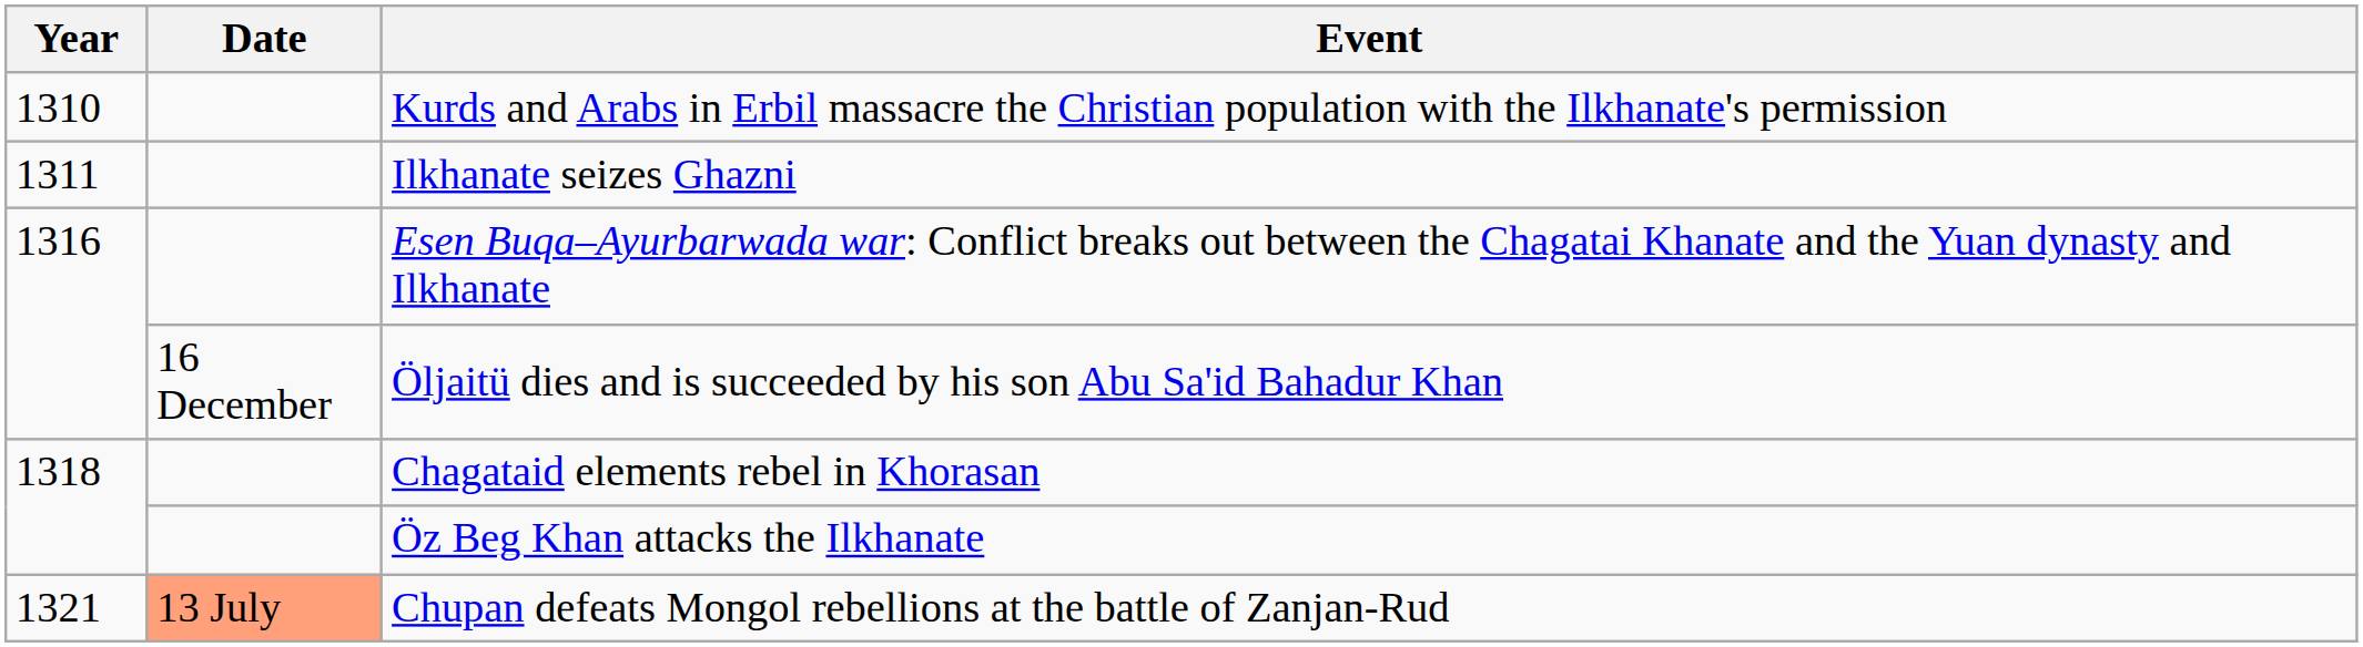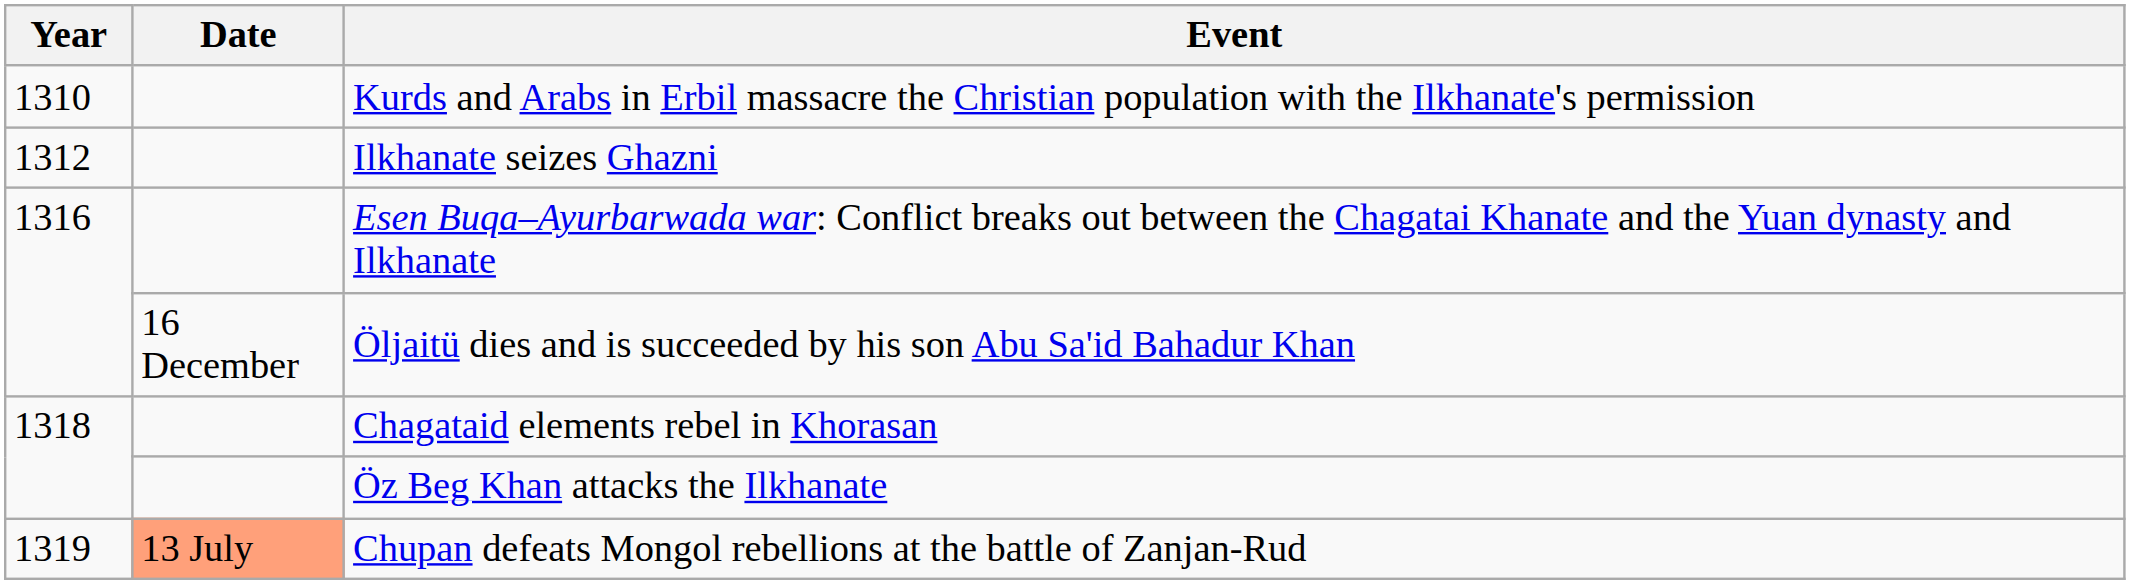Ilkhanate seizes Ghazni | Year: 1311 -> 1312
Chupan defeats Mongol rebellions at the battle of Zanjan-Rud | Year: 1321 -> 1319
